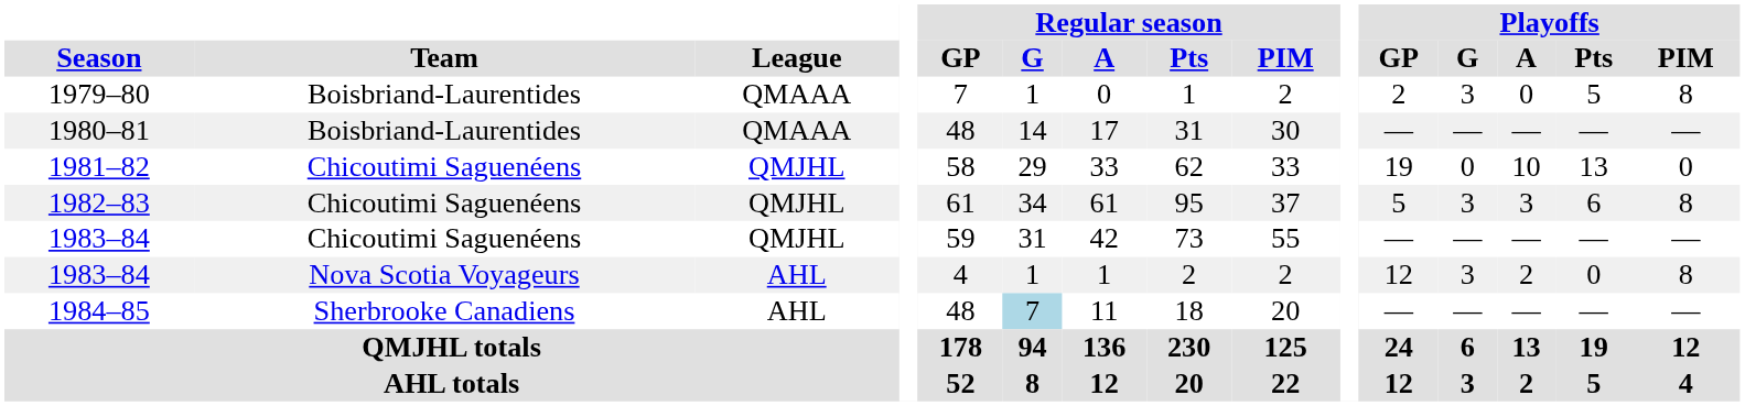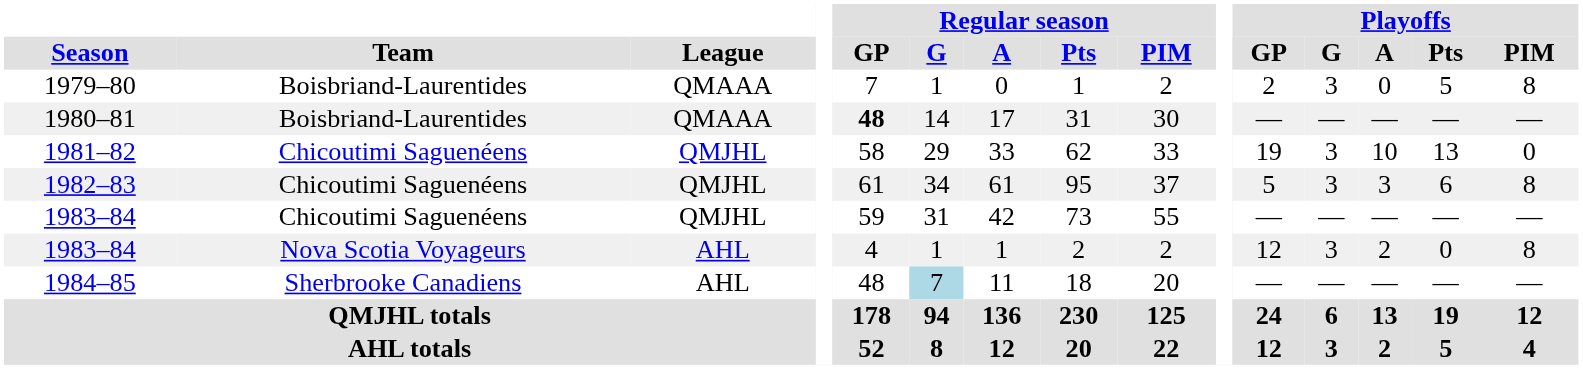1980–81 | Regular season / GP: normal -> bold
1981–82 | Playoffs / G: 0 -> 3
